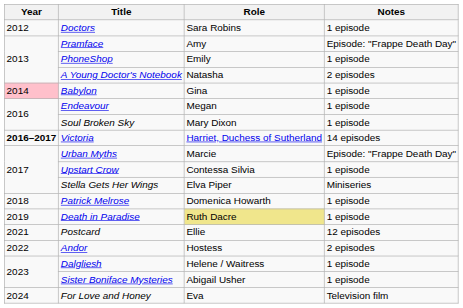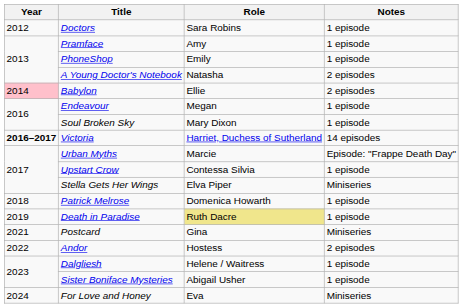Pramface | Notes: Episode: "Frappe Death Day" -> 1 episode
Babylon | Role: Gina -> Ellie
Babylon | Notes: 1 episode -> 2 episodes
Postcard | Role: Ellie -> Gina
Postcard | Notes: 12 episodes -> Miniseries
For Love and Honey | Notes: Television film -> Miniseries
